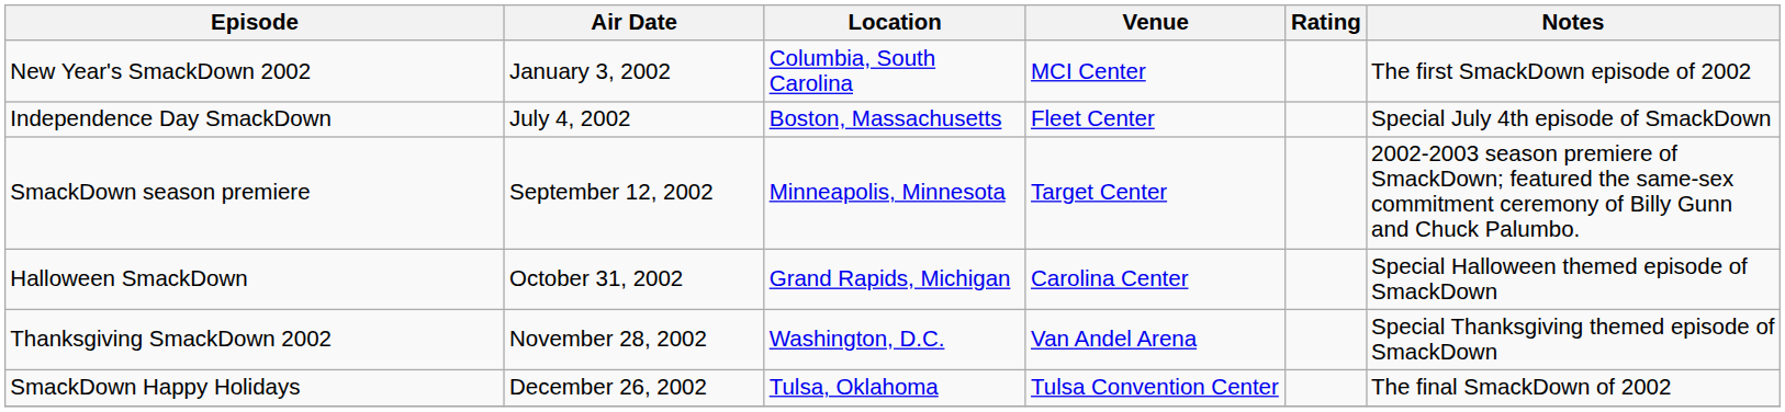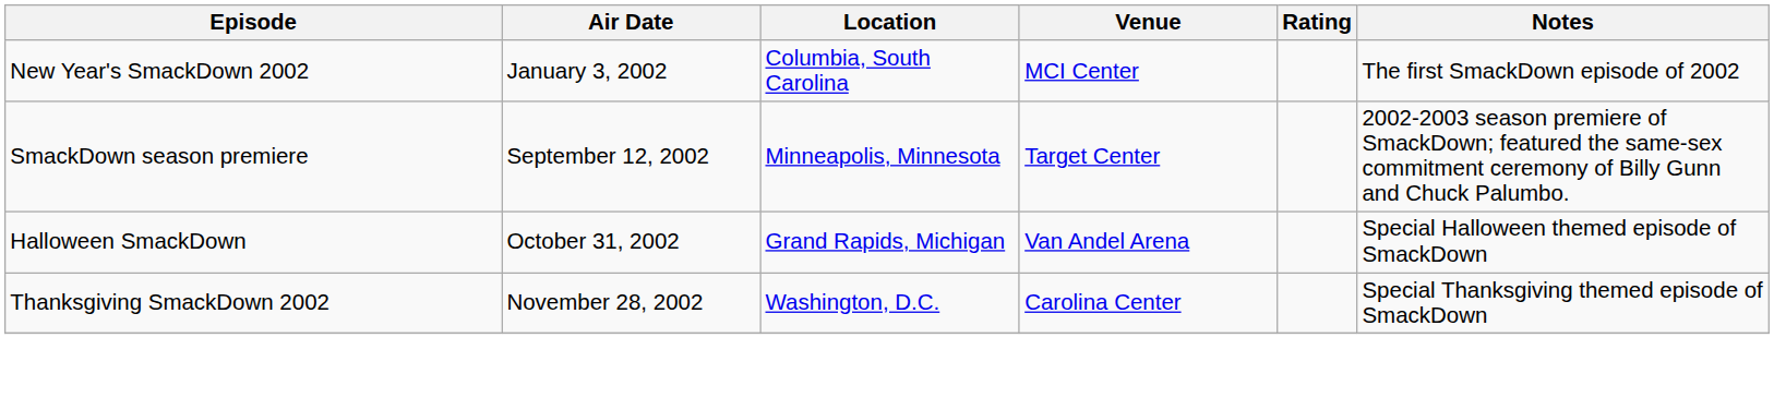- row: Independence Day SmackDown | July 4, 2002 | Boston, Massachusetts | Fleet Center | Special July 4th episode of SmackDown
Halloween SmackDown | Venue: Carolina Center -> Van Andel Arena
Thanksgiving SmackDown 2002 | Venue: Van Andel Arena -> Carolina Center
- row: SmackDown Happy Holidays | December 26, 2002 | Tulsa, Oklahoma | Tulsa Convention Center | The final SmackDown of 2002
